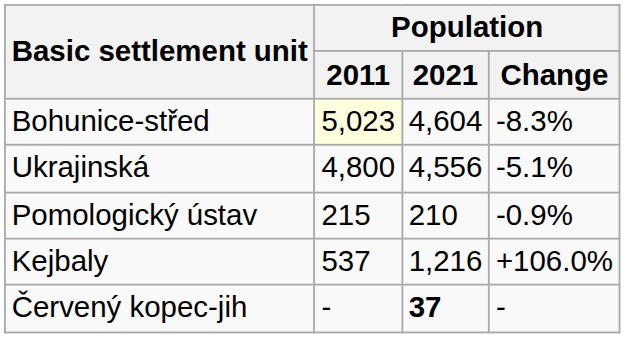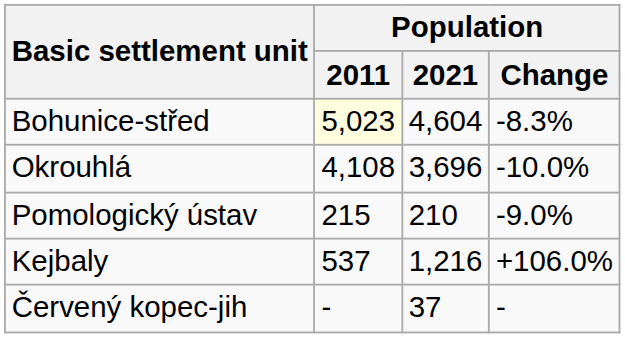- row: Ukrajinská | 4,800 | 4,556 | -5.1%
+ row: Okrouhlá | 4,108 | 3,696 | -10.0%
Pomologický ústav | Population / Change: -0.9% -> -9.0%
Červený kopec-jih | Population / 2021: bold -> normal
